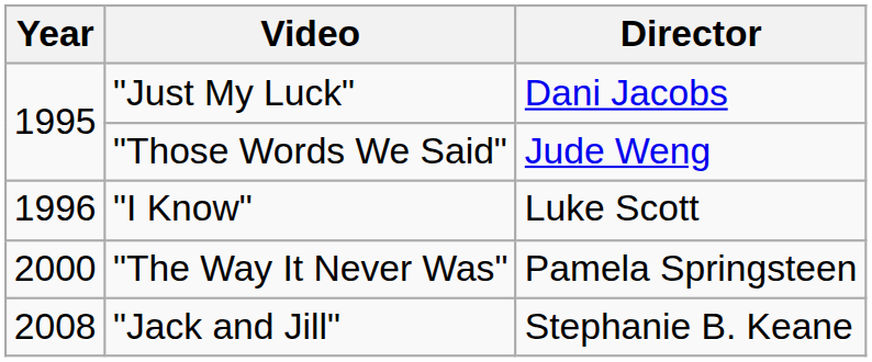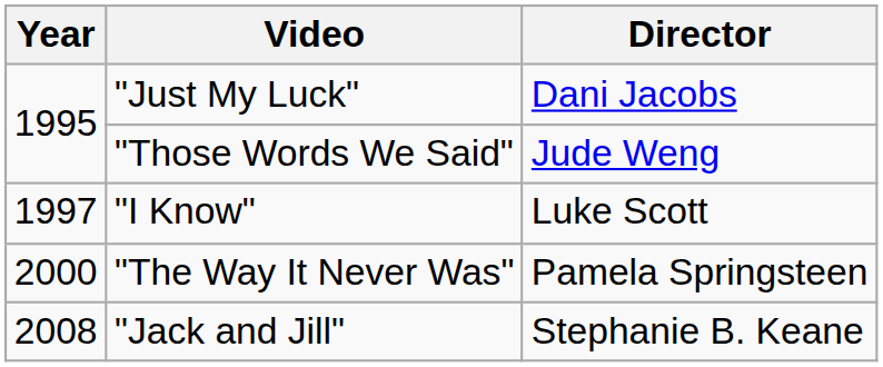"I Know" | Year: 1996 -> 1997
